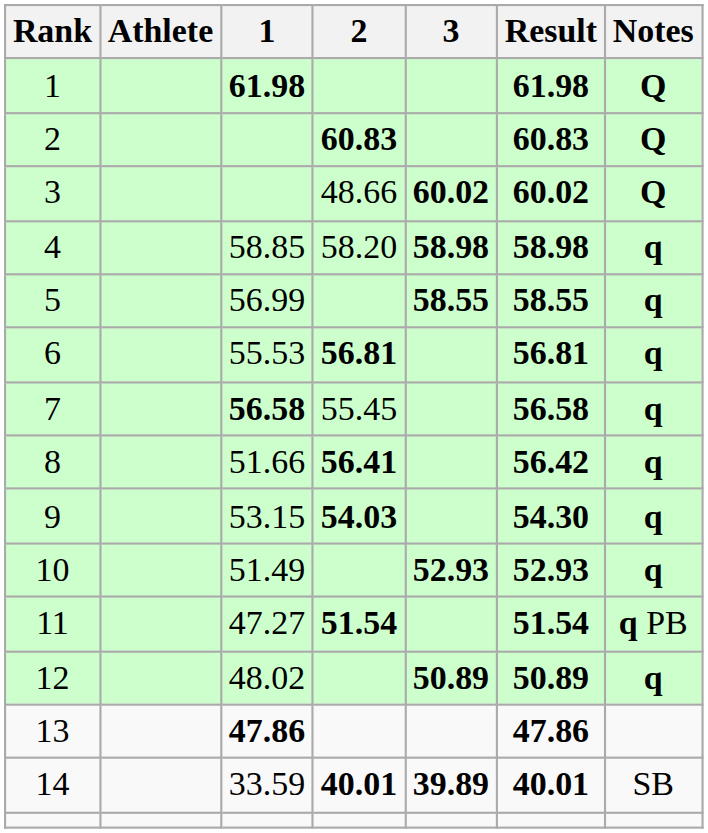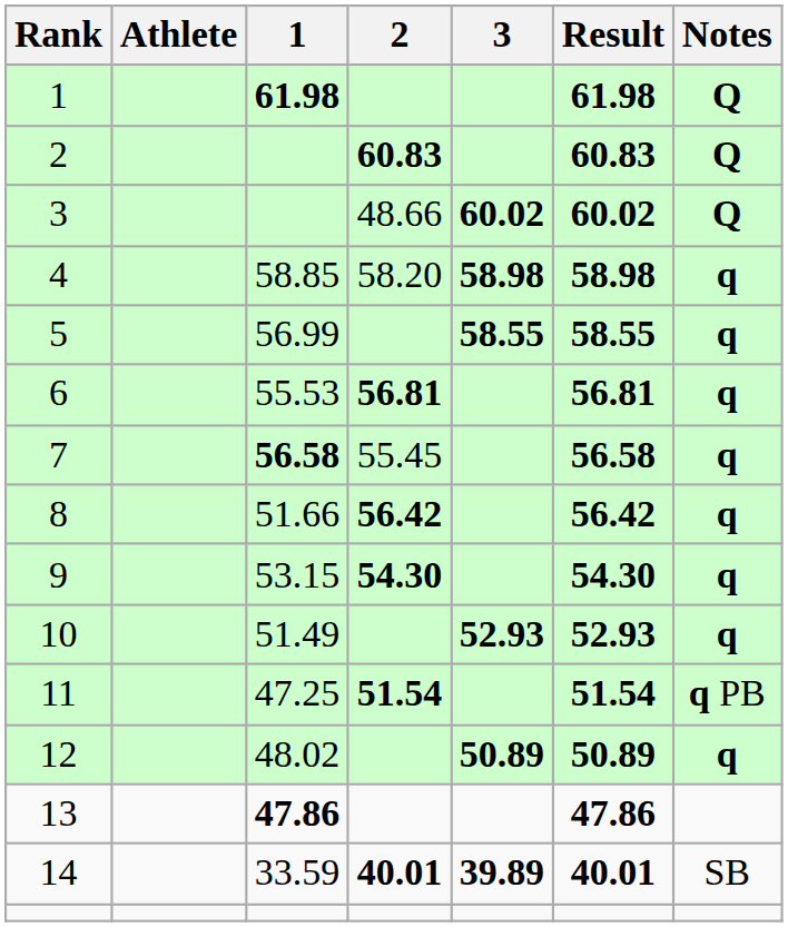8 | 2: 56.41 -> 56.42
9 | 2: 54.03 -> 54.30
11 | 1: 47.27 -> 47.25
